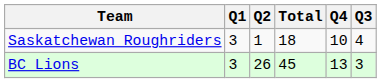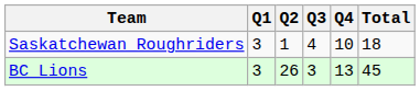columns swapped: Q3 <-> Total
